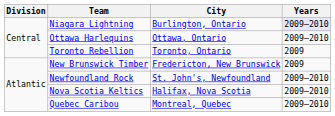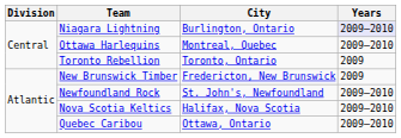Ottawa Harlequins | City: Ottawa, Ontario -> Montreal, Quebec
Quebec Caribou | City: Montreal, Quebec -> Ottawa, Ontario
